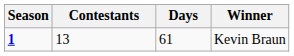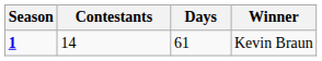Kevin Braun | Contestants: 13 -> 14
